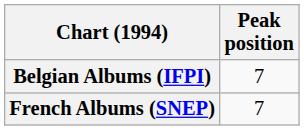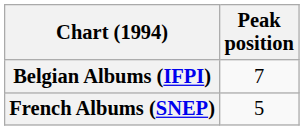French Albums (SNEP) | Peak position: 7 -> 5
